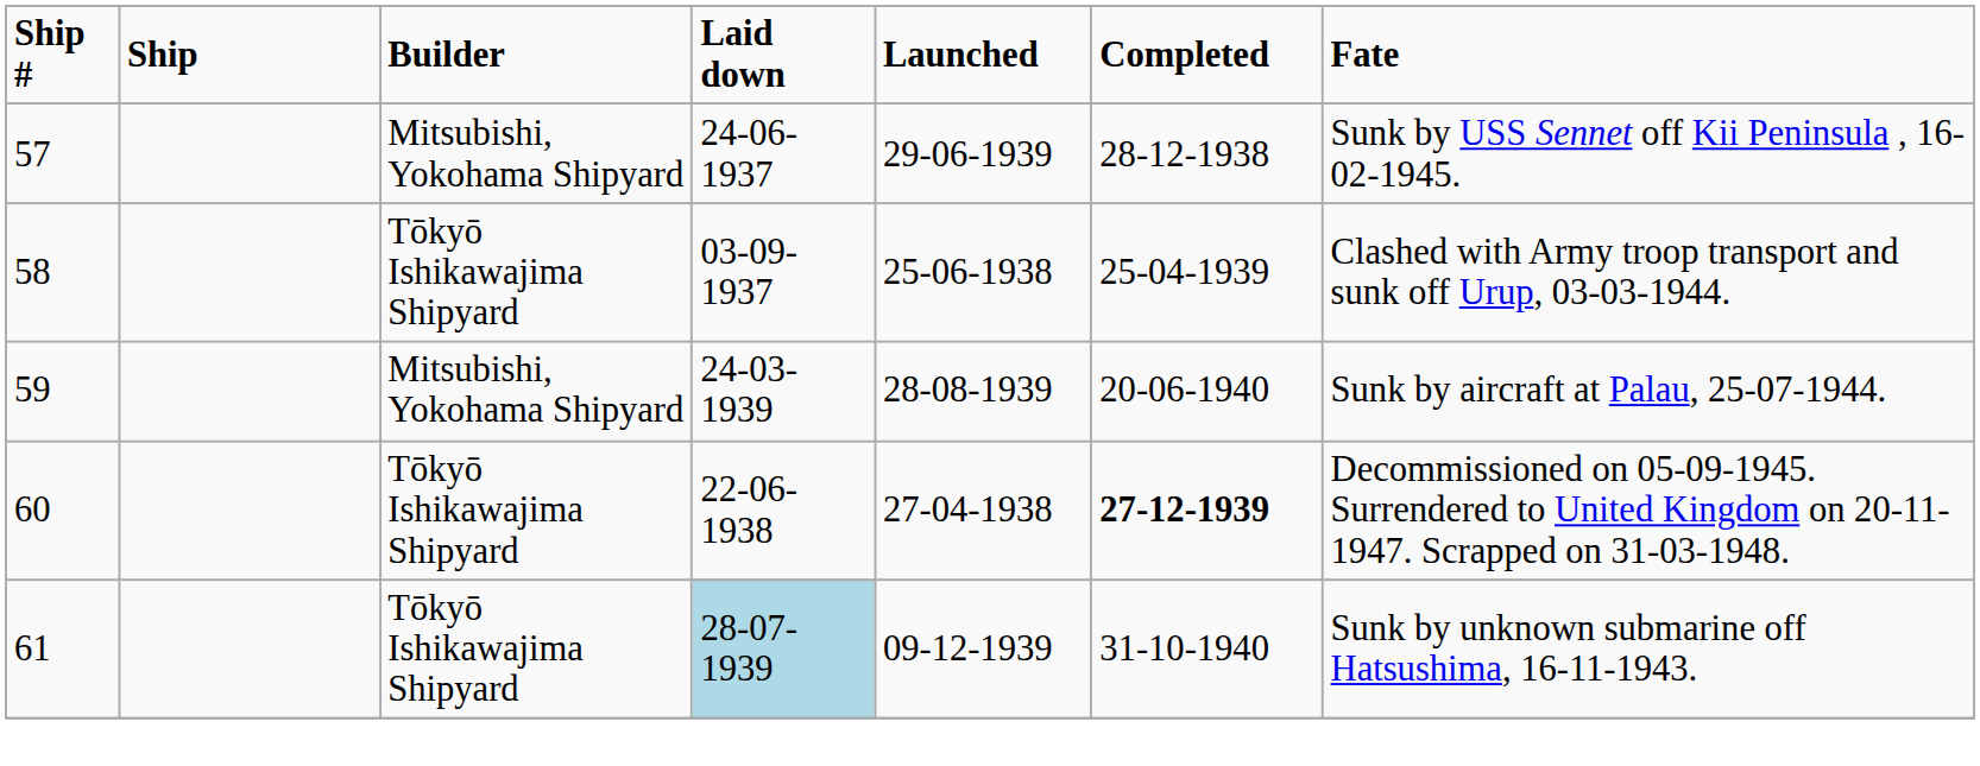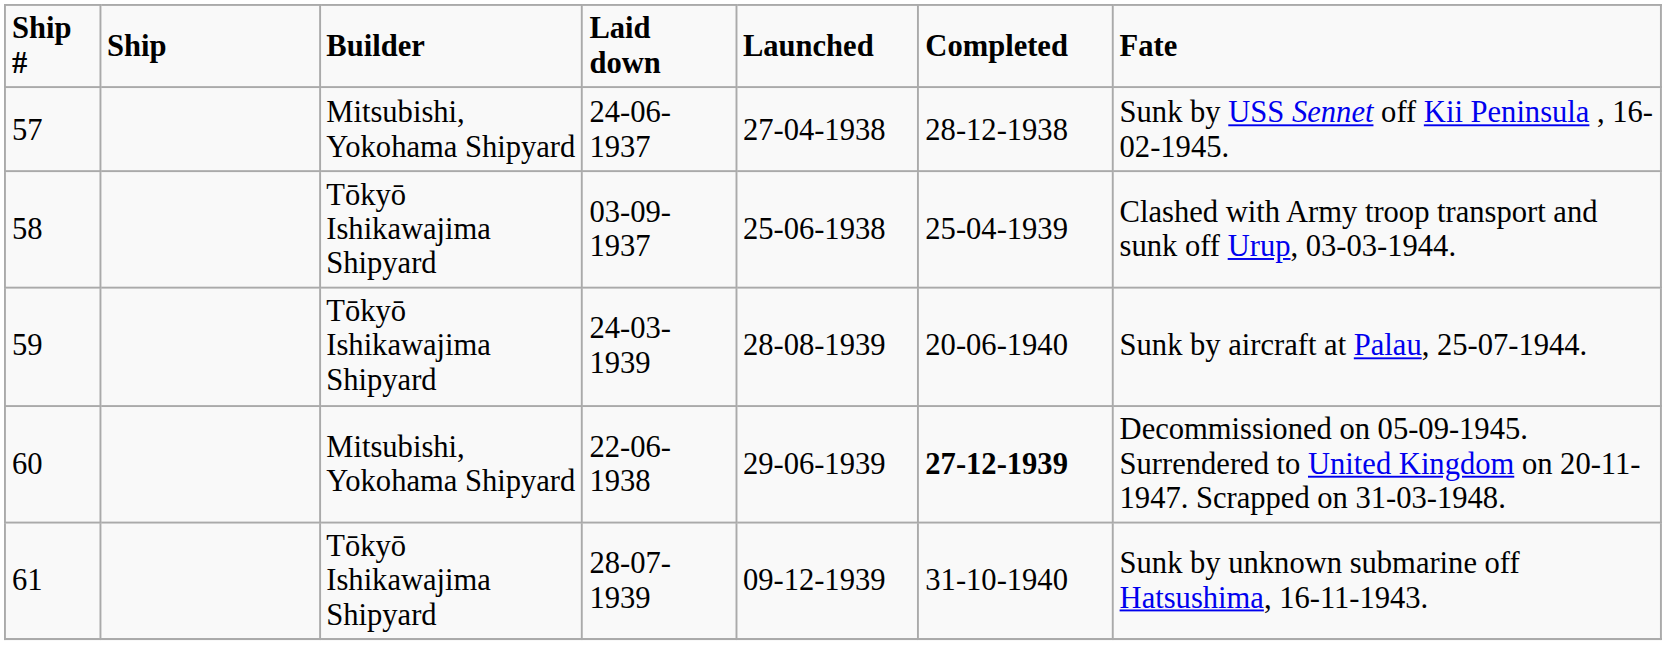57 | Launched: 29-06-1939 -> 27-04-1938
59 | Builder: Mitsubishi, Yokohama Shipyard -> Tōkyō Ishikawajima Shipyard
60 | Builder: Tōkyō Ishikawajima Shipyard -> Mitsubishi, Yokohama Shipyard
60 | Launched: 27-04-1938 -> 29-06-1939
61 | Laid down: lightblue background -> no background
